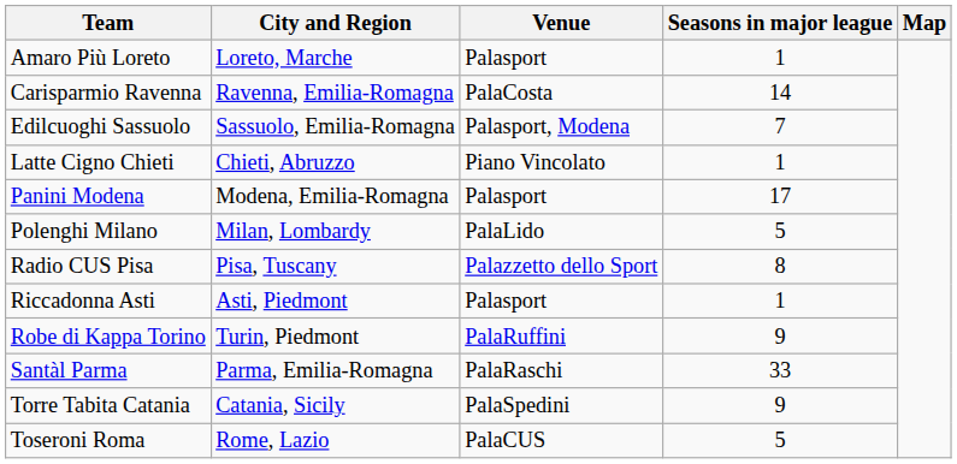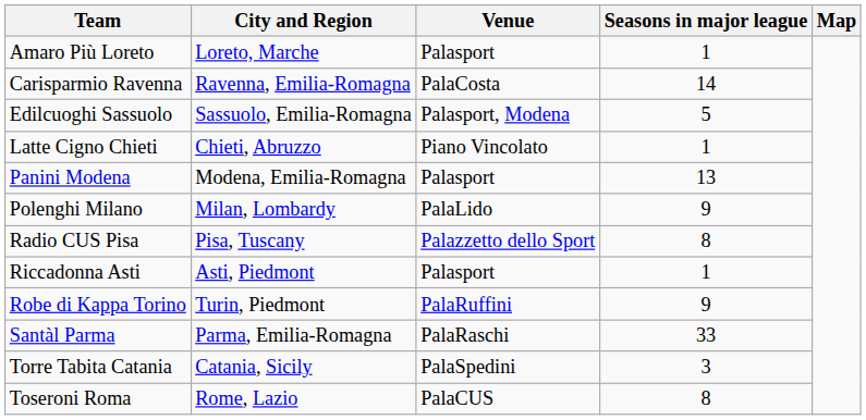Edilcuoghi Sassuolo | Seasons in major league: 7 -> 5
Panini Modena | Seasons in major league: 17 -> 13
Polenghi Milano | Seasons in major league: 5 -> 9
Torre Tabita Catania | Seasons in major league: 9 -> 3
Toseroni Roma | Seasons in major league: 5 -> 8
